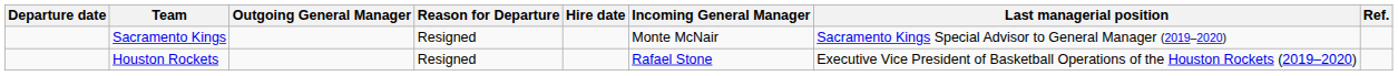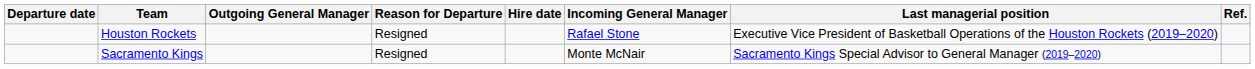rows swapped: Sacramento Kings <-> Houston Rockets
